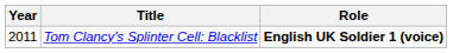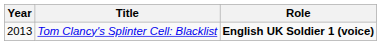Tom Clancy's Splinter Cell: Blacklist | Year: 2011 -> 2013
